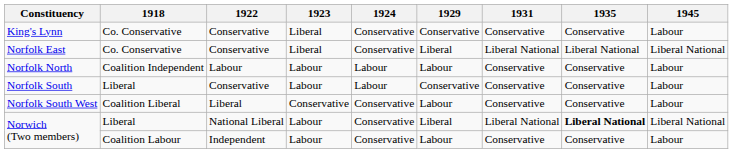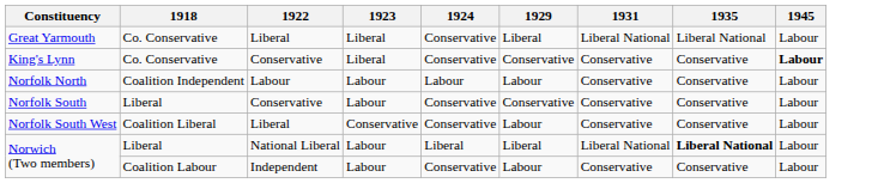+ row: Great Yarmouth | Co. Conservative | Liberal | Liberal | Conservative | Liberal | Liberal National | Liberal National | Labour
King's Lynn | 1945: normal -> bold
- row: Norfolk East | Co. Conservative | Conservative | Liberal | Conservative | Liberal | Liberal National | Liberal National | Liberal National
Norfolk South | 1924: Labour -> Conservative
Norwich (Two members) / Liberal | 1924: Conservative -> Liberal
Norwich (Two members) / Liberal | 1945: Liberal National -> Labour
